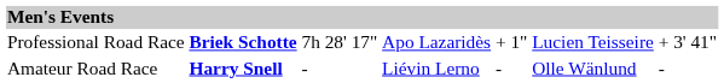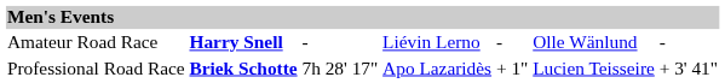rows swapped: Professional Road Race <-> Amateur Road Race
